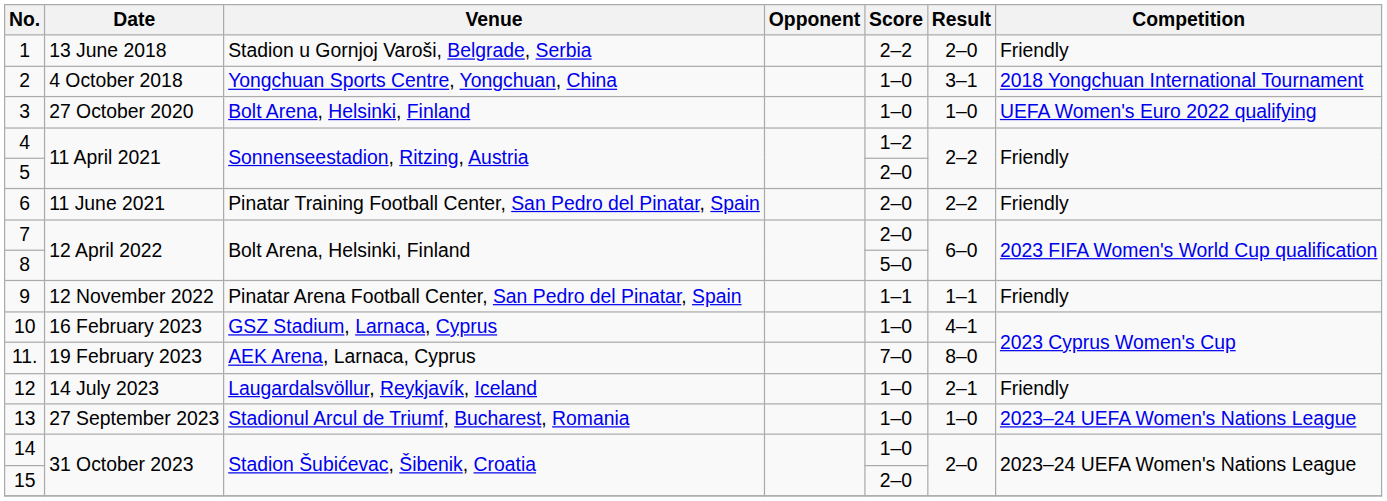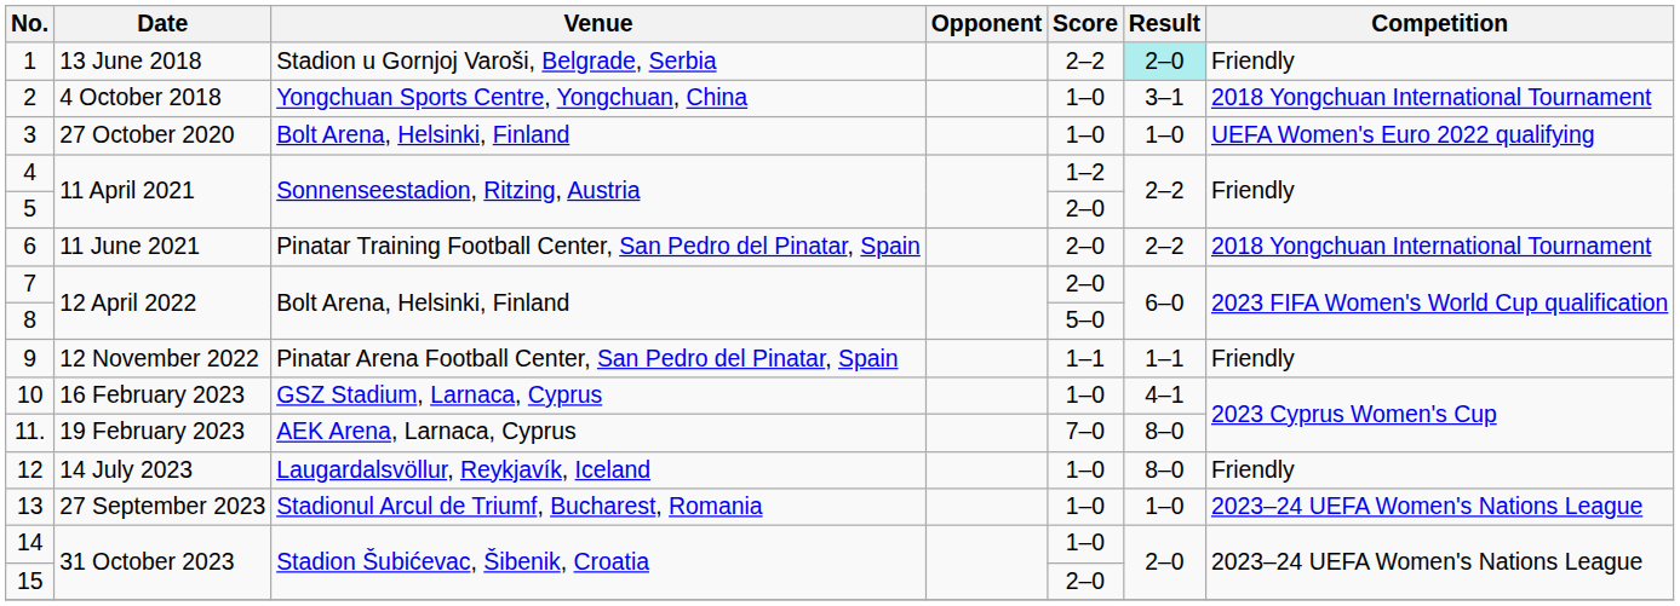1 | Result: no background -> paleturquoise background
6 | Competition: Friendly -> 2018 Yongchuan International Tournament
12 | Result: 2–1 -> 8–0
